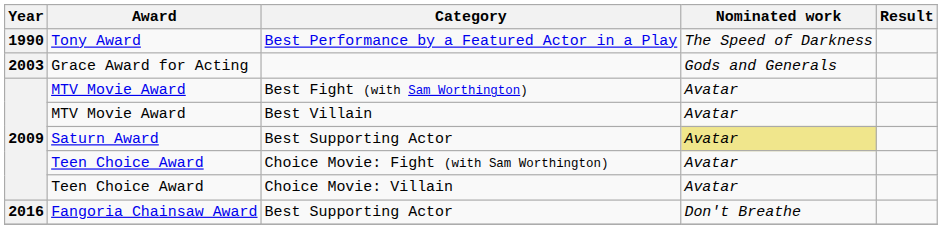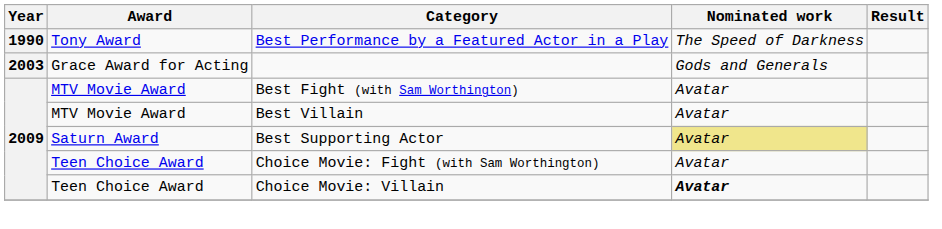Choice Movie: Villain | Nominated work: normal -> bold
- row: 2016 | Fangoria Chainsaw Award | Best Supporting Actor | Don't Breathe
